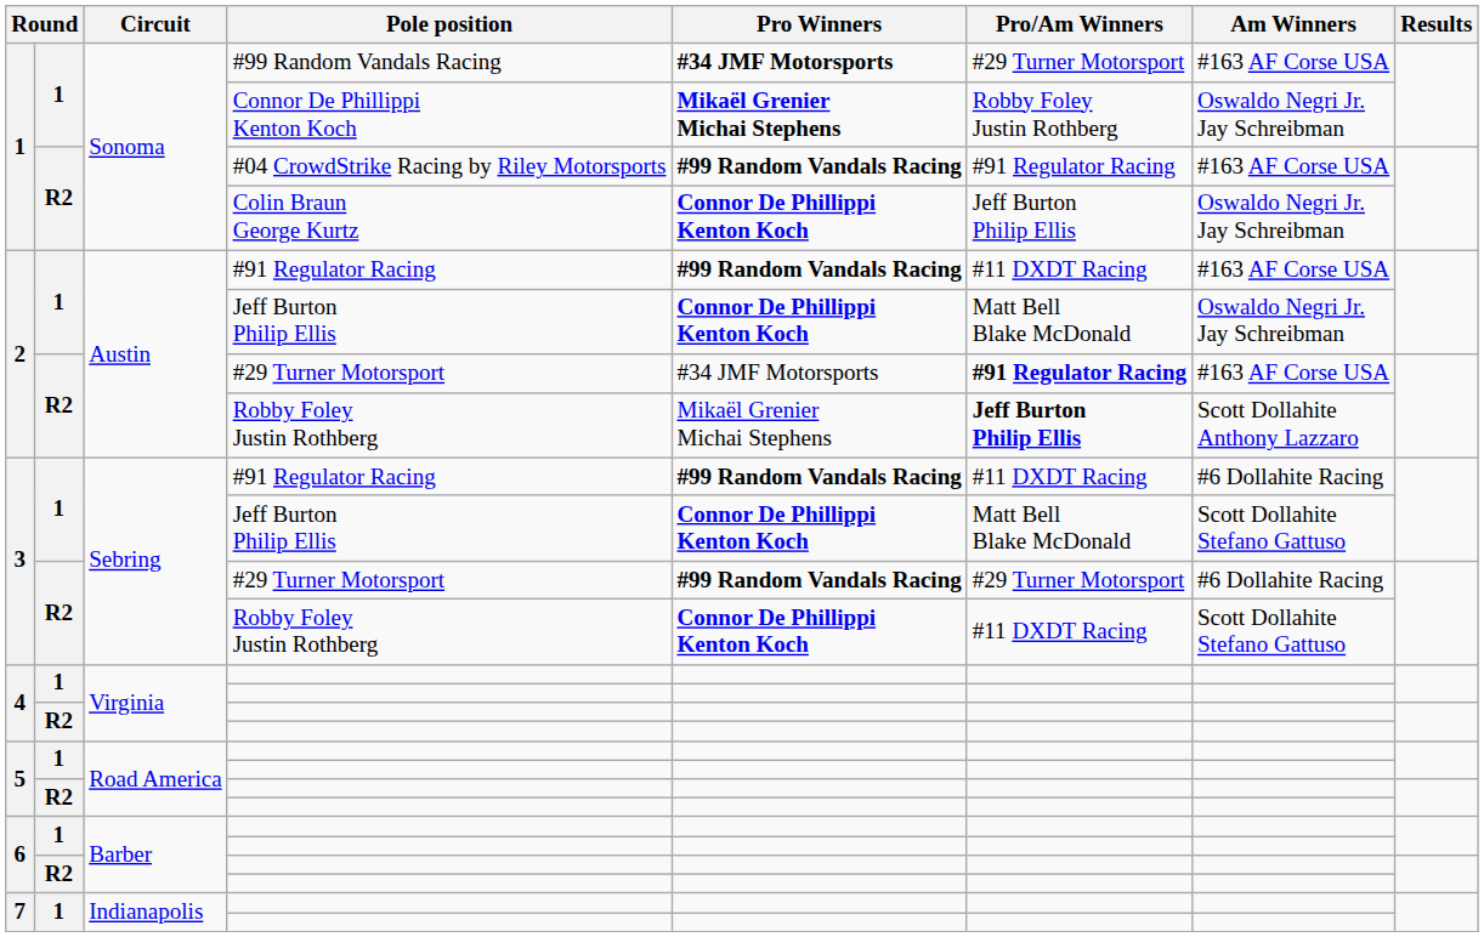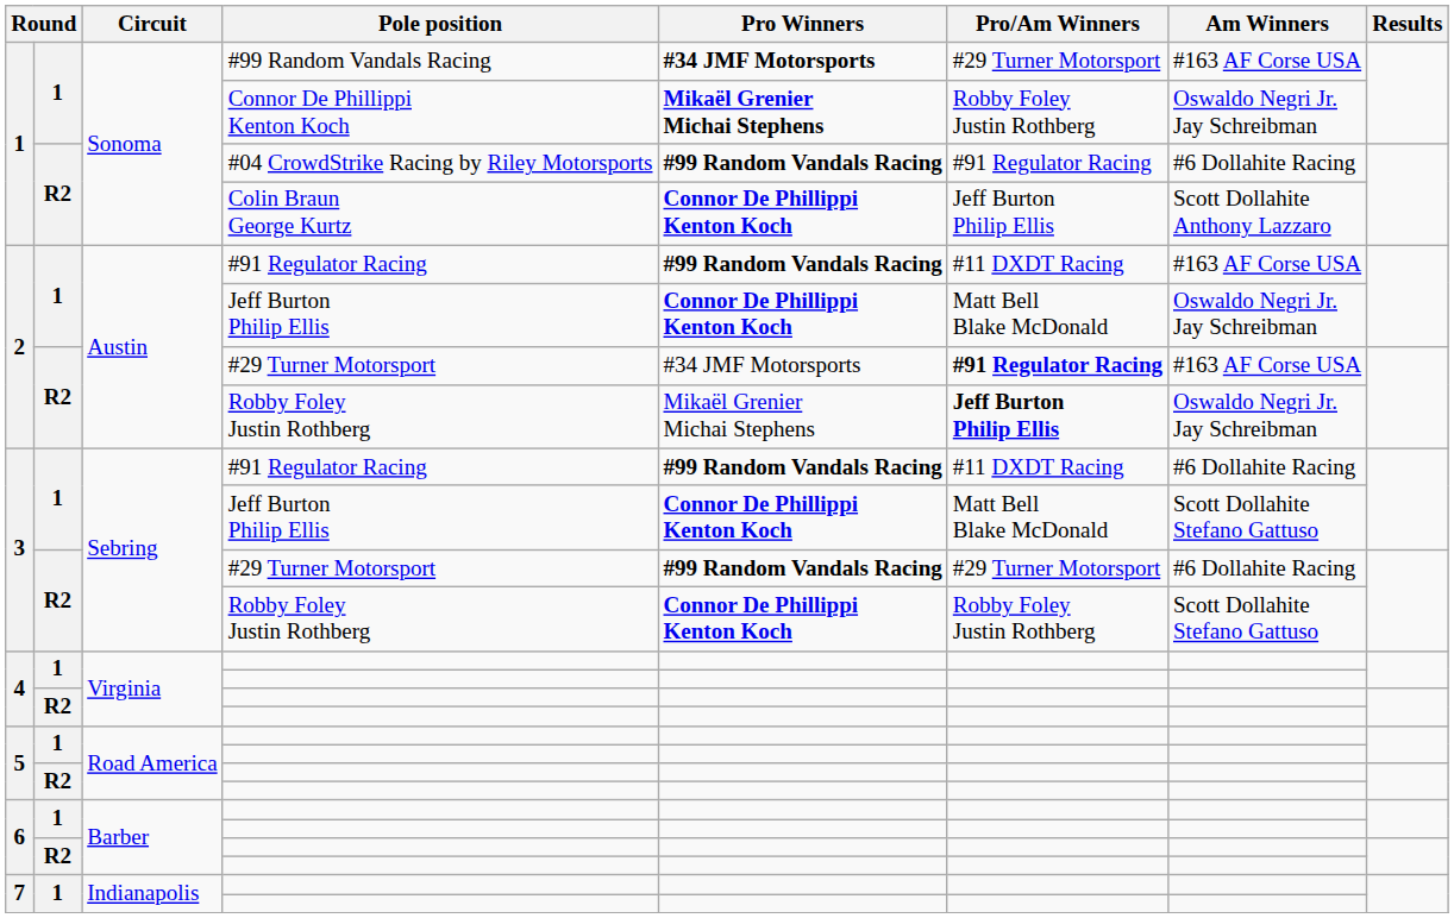#04 CrowdStrike Racing by Riley Motorsports | Am Winners: #163 AF Corse USA -> #6 Dollahite Racing
Colin Braun George Kurtz | Am Winners: Oswaldo Negri Jr. Jay Schreibman -> Scott Dollahite Anthony Lazzaro
2 / Robby Foley Justin Rothberg | Am Winners: Scott Dollahite Anthony Lazzaro -> Oswaldo Negri Jr. Jay Schreibman
3 / Robby Foley Justin Rothberg | Pro/Am Winners: #11 DXDT Racing -> Robby Foley Justin Rothberg
